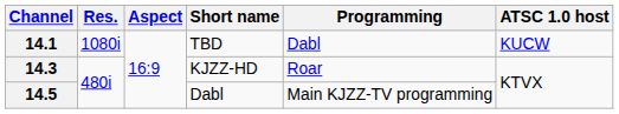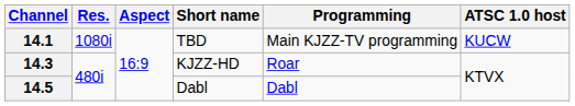14.1 | Programming: Dabl -> Main KJZZ-TV programming
14.5 | Programming: Main KJZZ-TV programming -> Dabl
